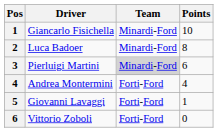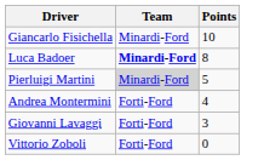- column: Pos | 1 | 2 | 3 | 4 | 5 | 6
Luca Badoer | Team: normal -> bold
Pierluigi Martini | Points: 6 -> 5
Giovanni Lavaggi | Points: 1 -> 3
